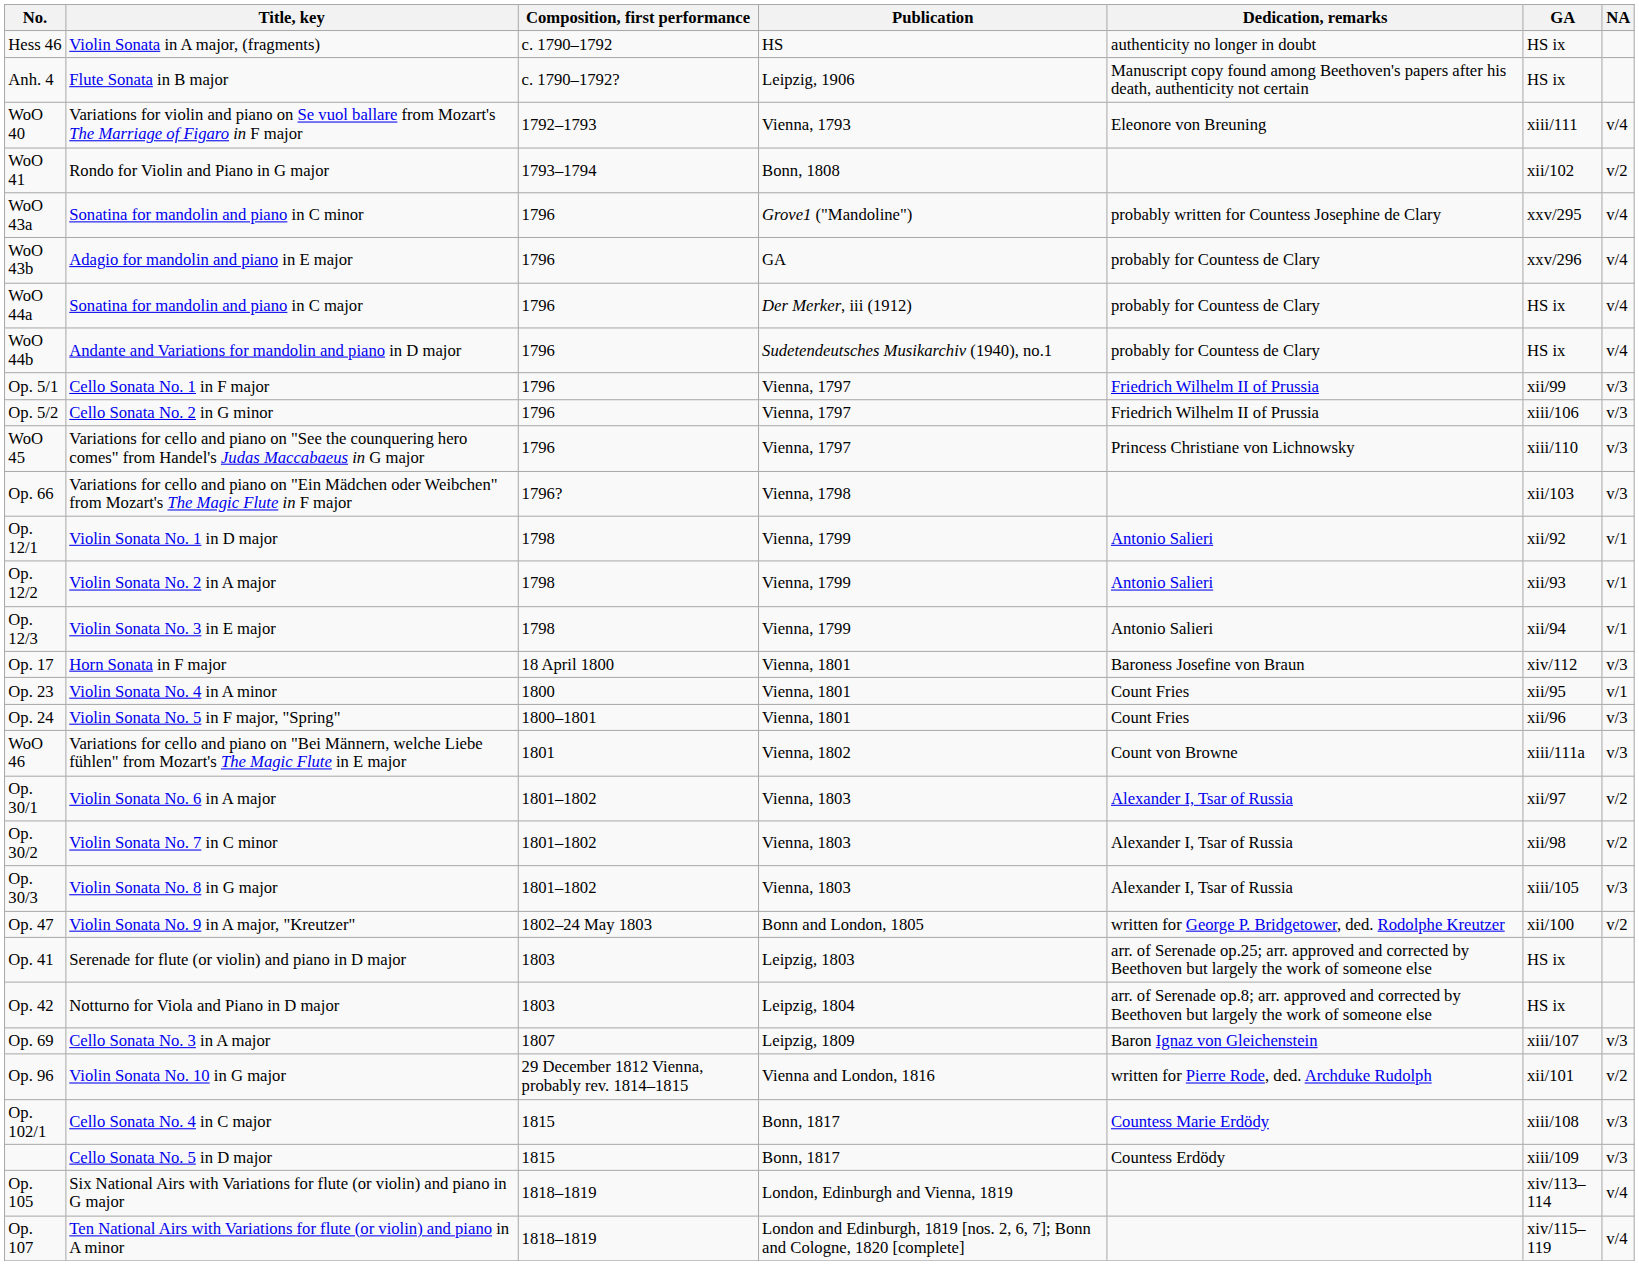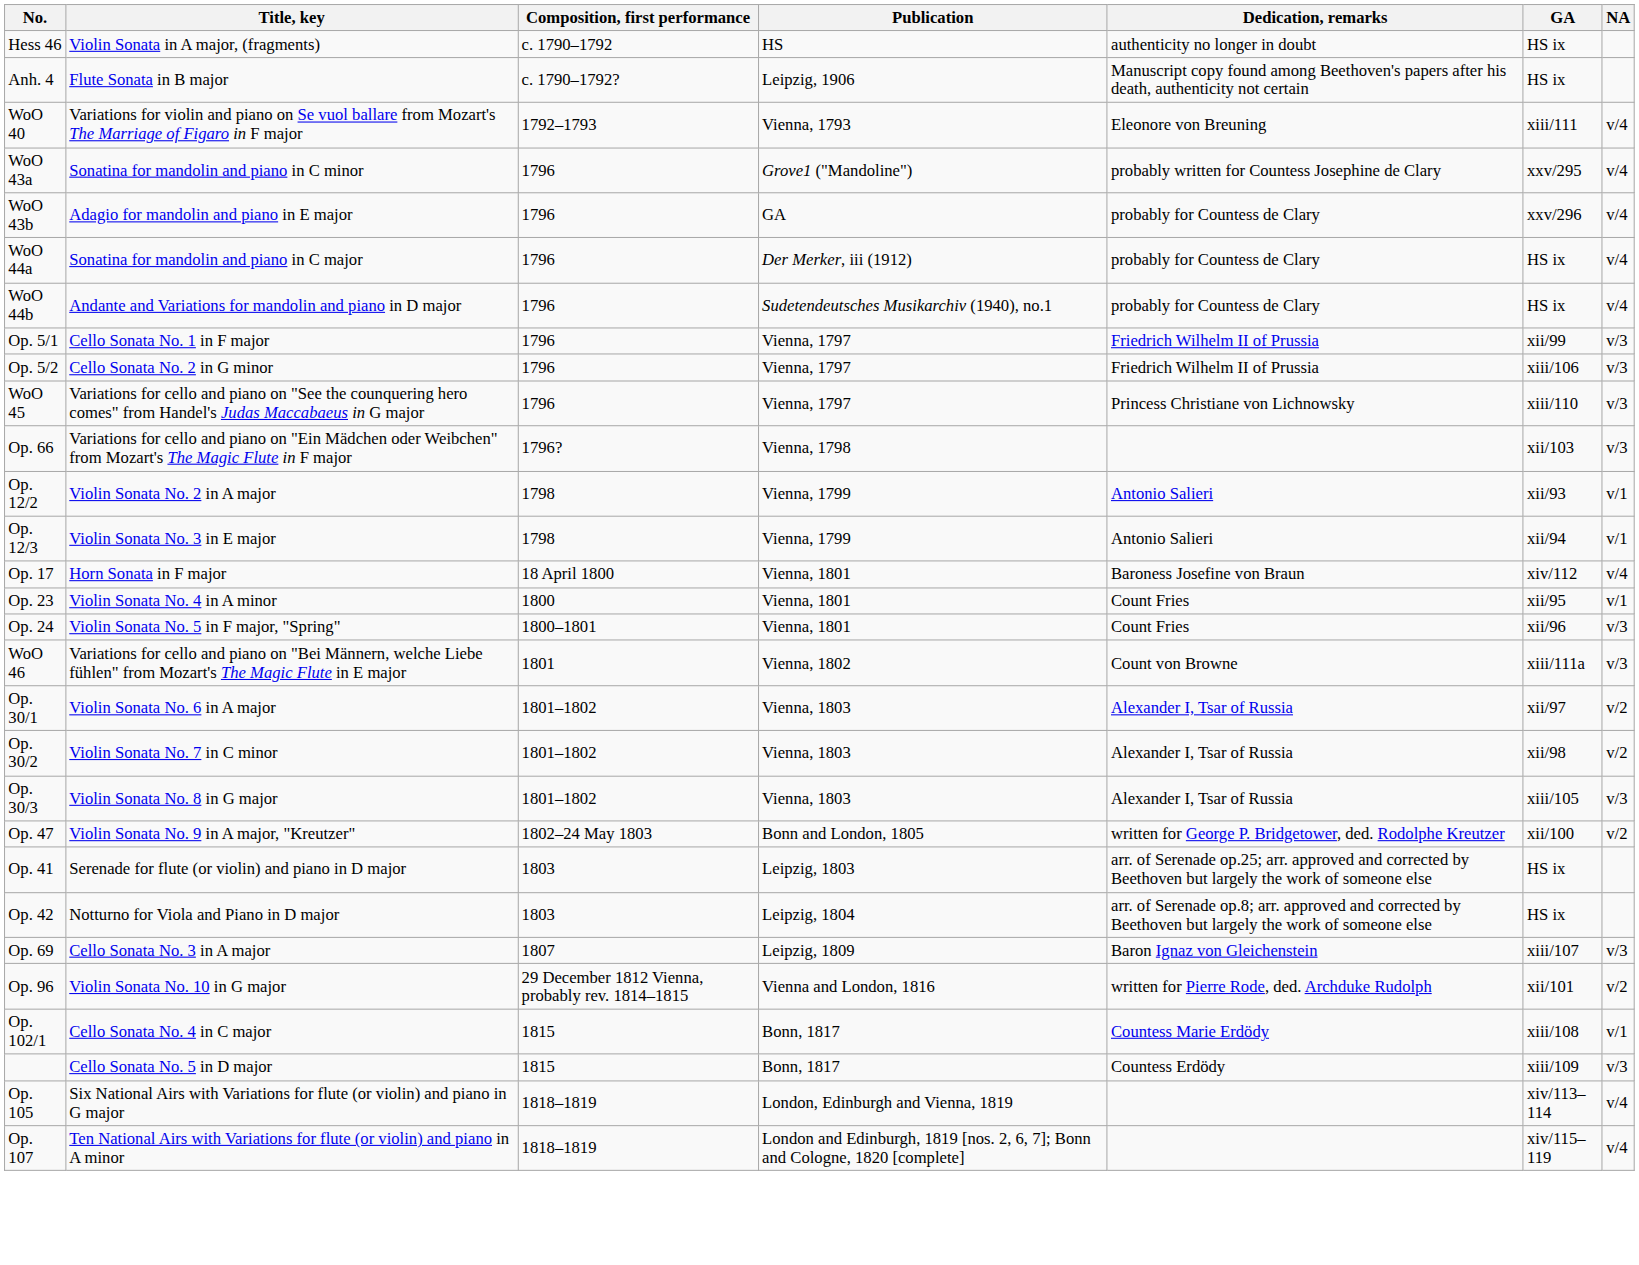- row: WoO 41 | Rondo for Violin and Piano in G major | 1793–1794 | Bonn, 1808 | xii/102 | v/2
- row: Op. 12/1 | Violin Sonata No. 1 in D major | 1798 | Vienna, 1799 | Antonio Salieri | xii/92 | v/1
Op. 17 | NA: v/3 -> v/4
Op. 102/1 | NA: v/3 -> v/1
